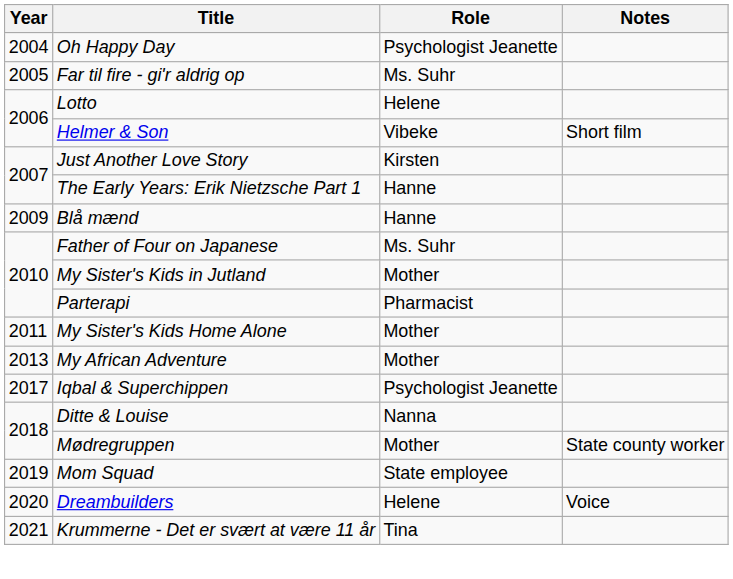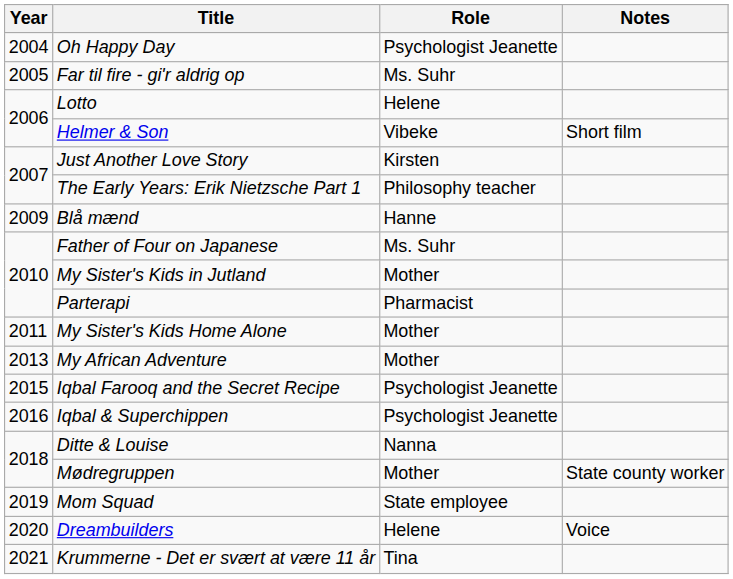The Early Years: Erik Nietzsche Part 1 | Role: Hanne -> Philosophy teacher
+ row: 2015 | Iqbal Farooq and the Secret Recipe | Psychologist Jeanette
Iqbal & Superchippen | Year: 2017 -> 2016
